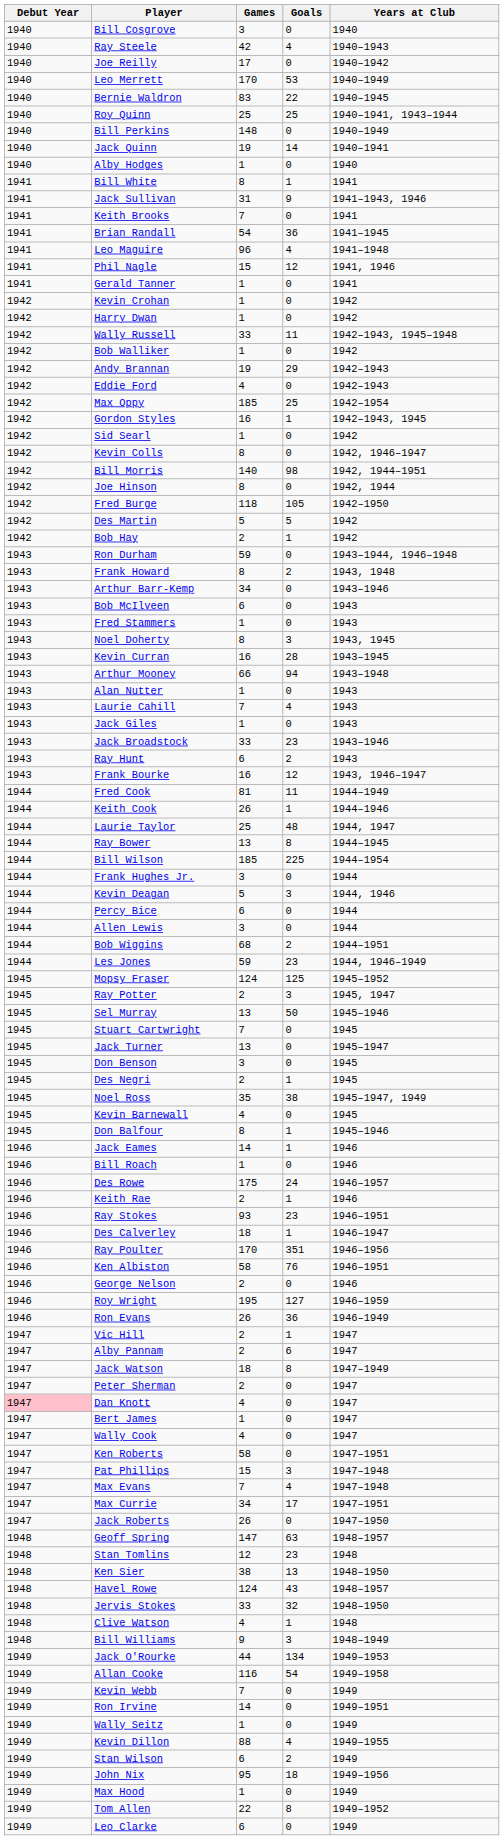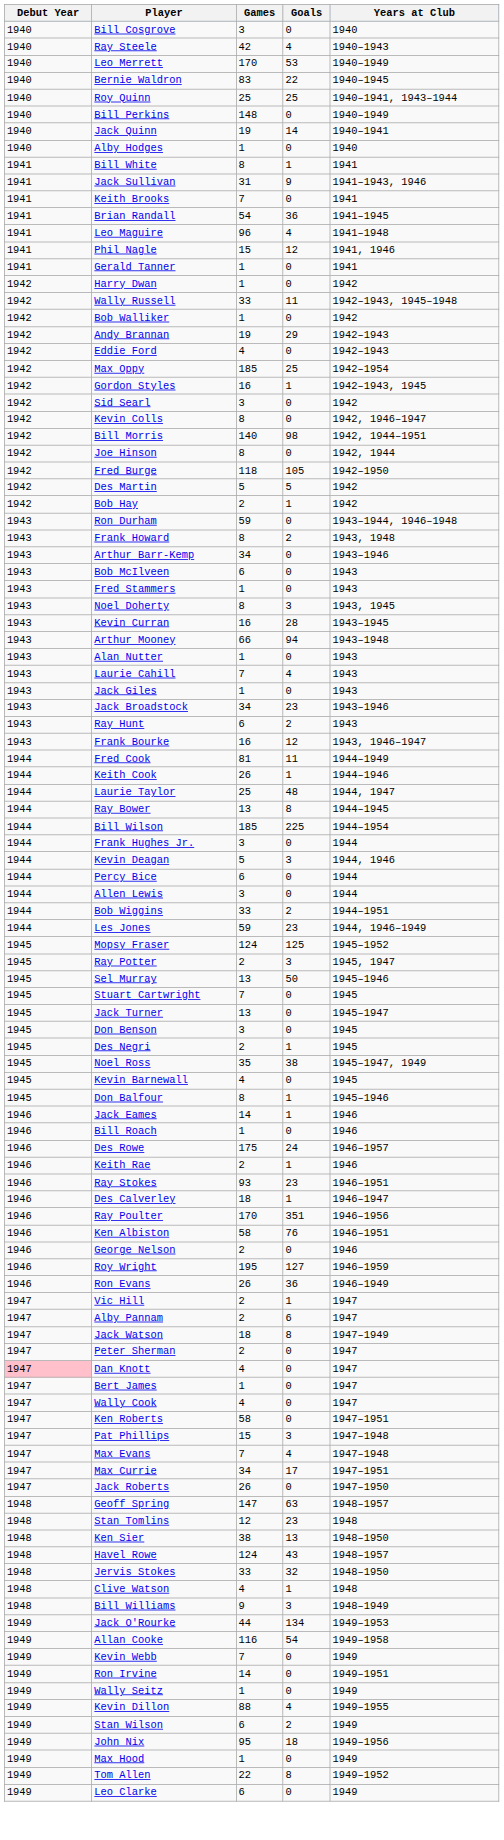- row: 1940 | Joe Reilly | 17 | 0 | 1940–1942
- row: 1942 | Kevin Crohan | 1 | 0 | 1942
Sid Searl | Games: 1 -> 3
Jack Broadstock | Games: 33 -> 34
Bob Wiggins | Games: 68 -> 33
